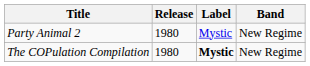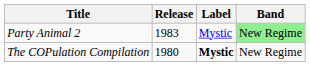Party Animal 2 | Release: 1980 -> 1983
Party Animal 2 | Band: no background -> lightgreen background
